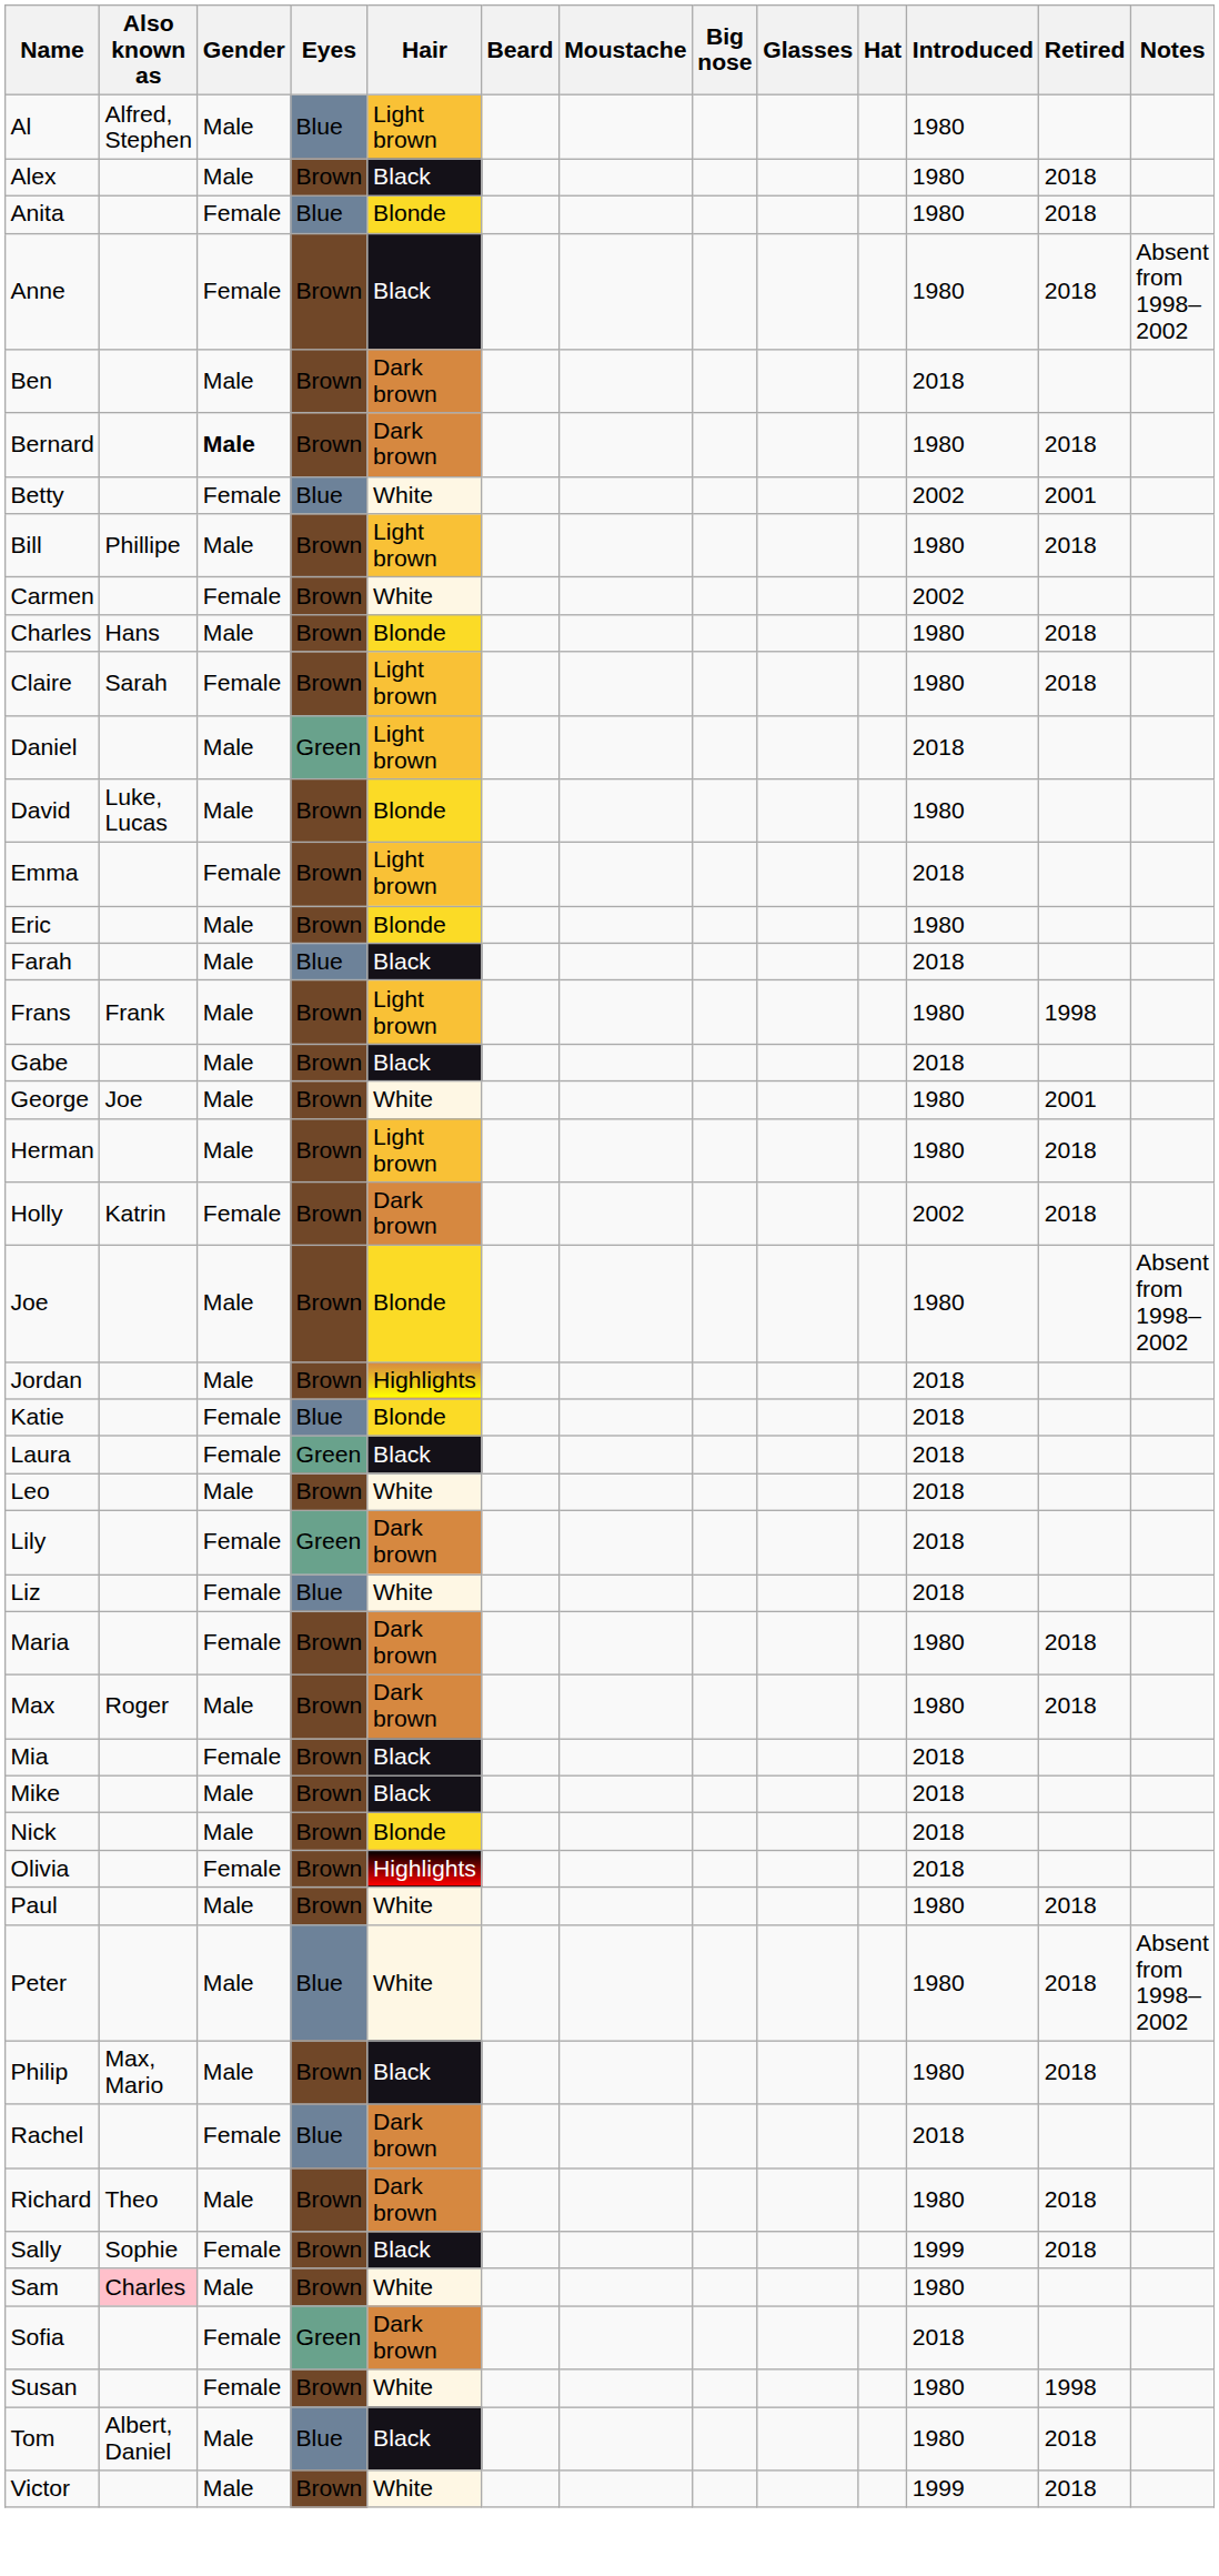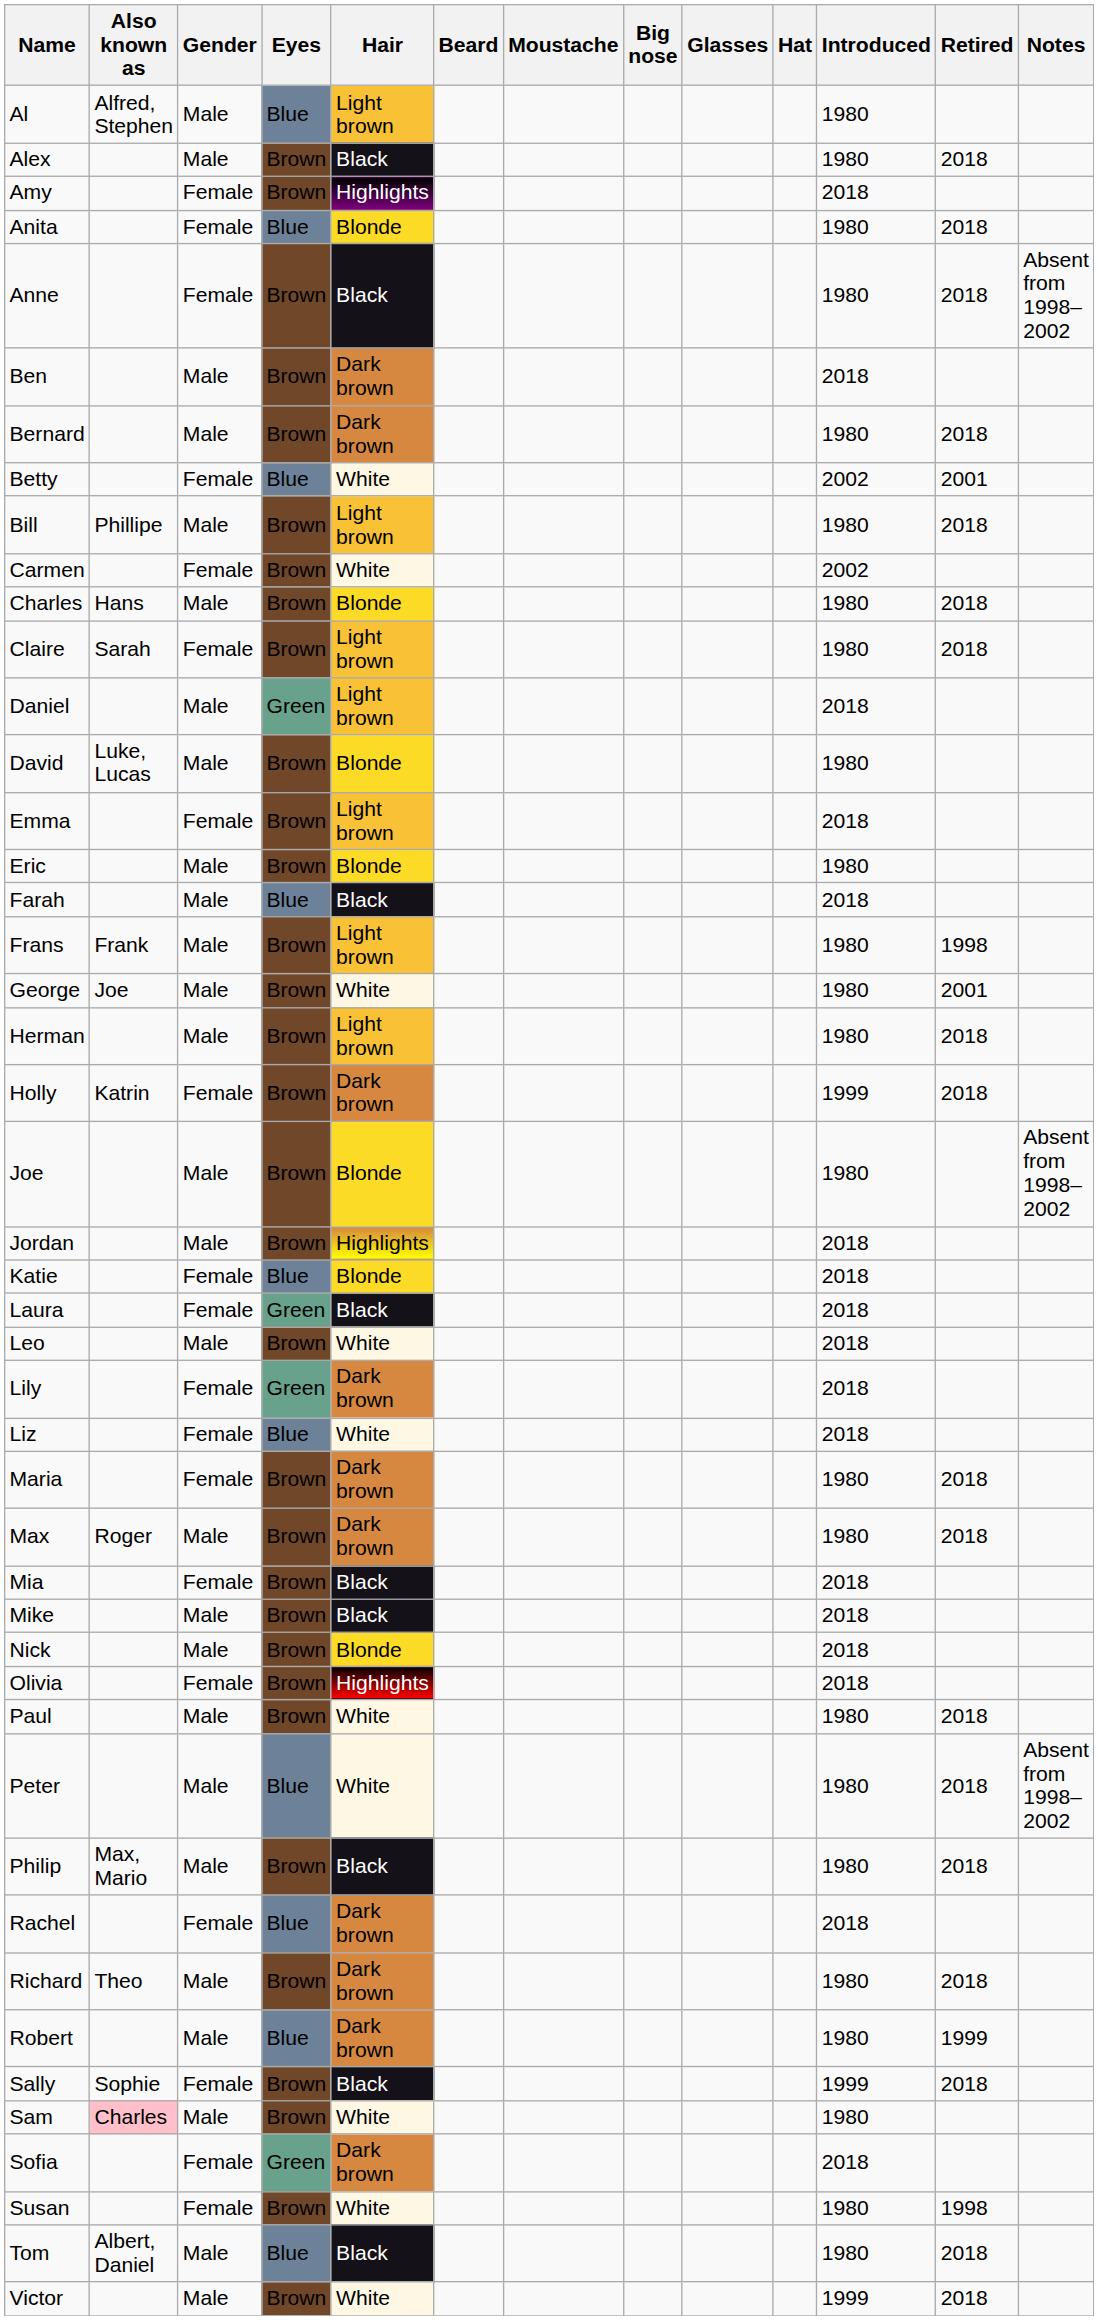+ row: Amy | Female | Brown | Highlights | 2018
Bernard | Gender: bold -> normal
- row: Gabe | Male | Brown | Black | 2018
Holly | Introduced: 2002 -> 1999
+ row: Robert | Male | Blue | Dark brown | 1980 | 1999
